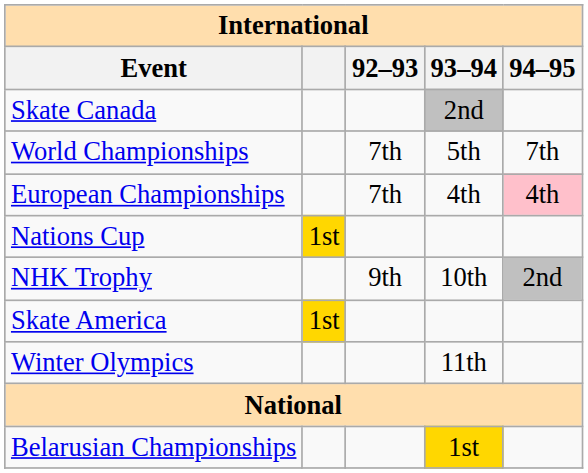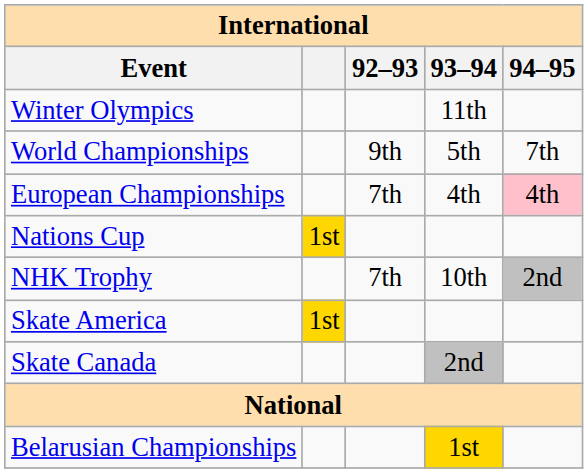rows swapped: Winter Olympics <-> Skate Canada
World Championships | 92–93: 7th -> 9th
NHK Trophy | 92–93: 9th -> 7th
